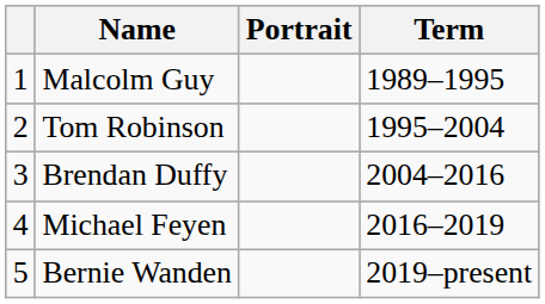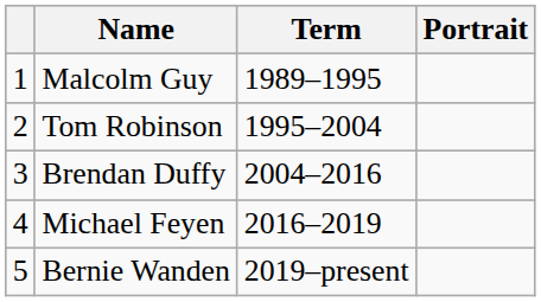columns swapped: Portrait <-> Term
